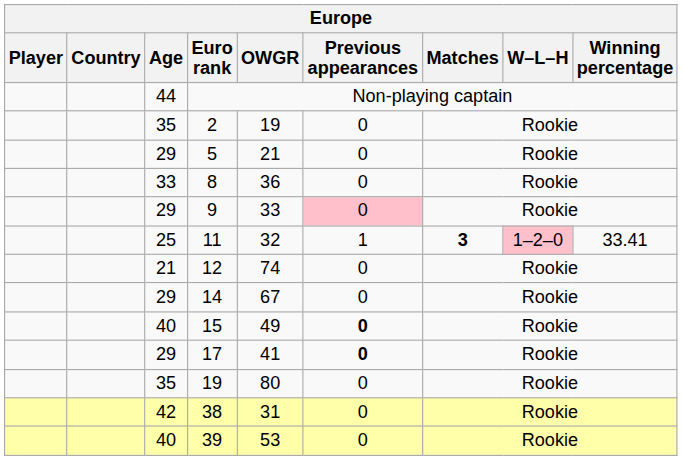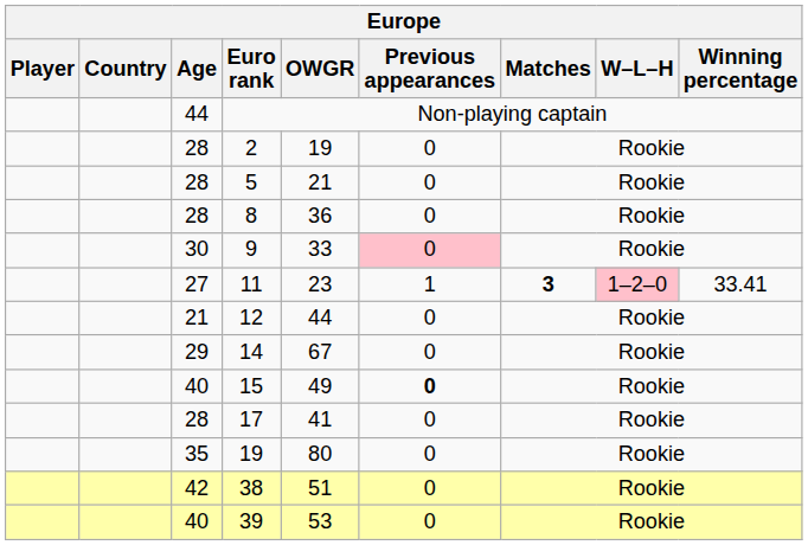2 | Age: 35 -> 28
5 | Age: 29 -> 28
8 | Age: 33 -> 28
9 | Age: 29 -> 30
11 | Age: 25 -> 27
11 | OWGR: 32 -> 23
12 | OWGR: 74 -> 44
17 | Age: 29 -> 28
17 | Previous appearances: bold -> normal
38 | OWGR: 31 -> 51
